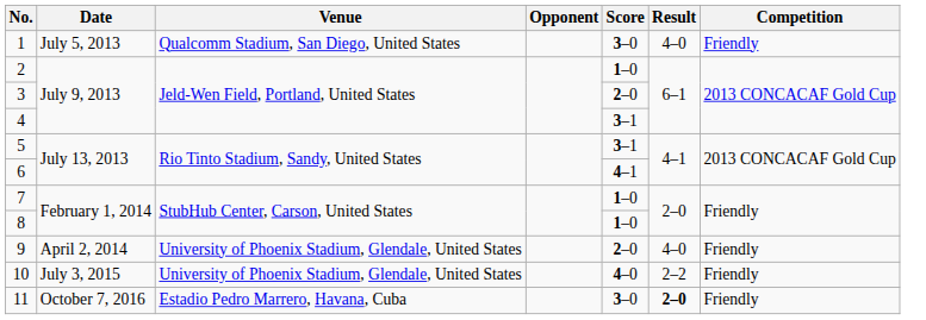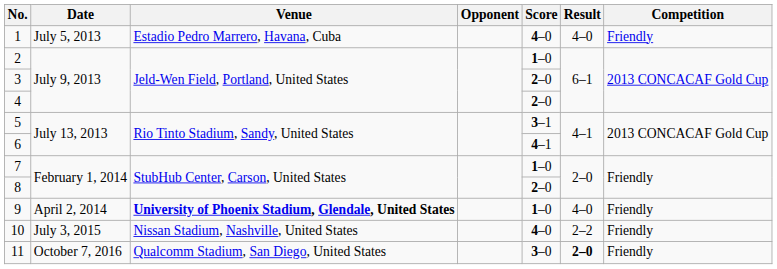1 | Venue: Qualcomm Stadium, San Diego, United States -> Estadio Pedro Marrero, Havana, Cuba
1 | Score: 3–0 -> 4–0
4 | Score: 3–1 -> 2–0
8 | Score: 1–0 -> 2–0
9 | Venue: normal -> bold
9 | Score: 2–0 -> 1–0
10 | Venue: University of Phoenix Stadium, Glendale, United States -> Nissan Stadium, Nashville, United States
11 | Venue: Estadio Pedro Marrero, Havana, Cuba -> Qualcomm Stadium, San Diego, United States
